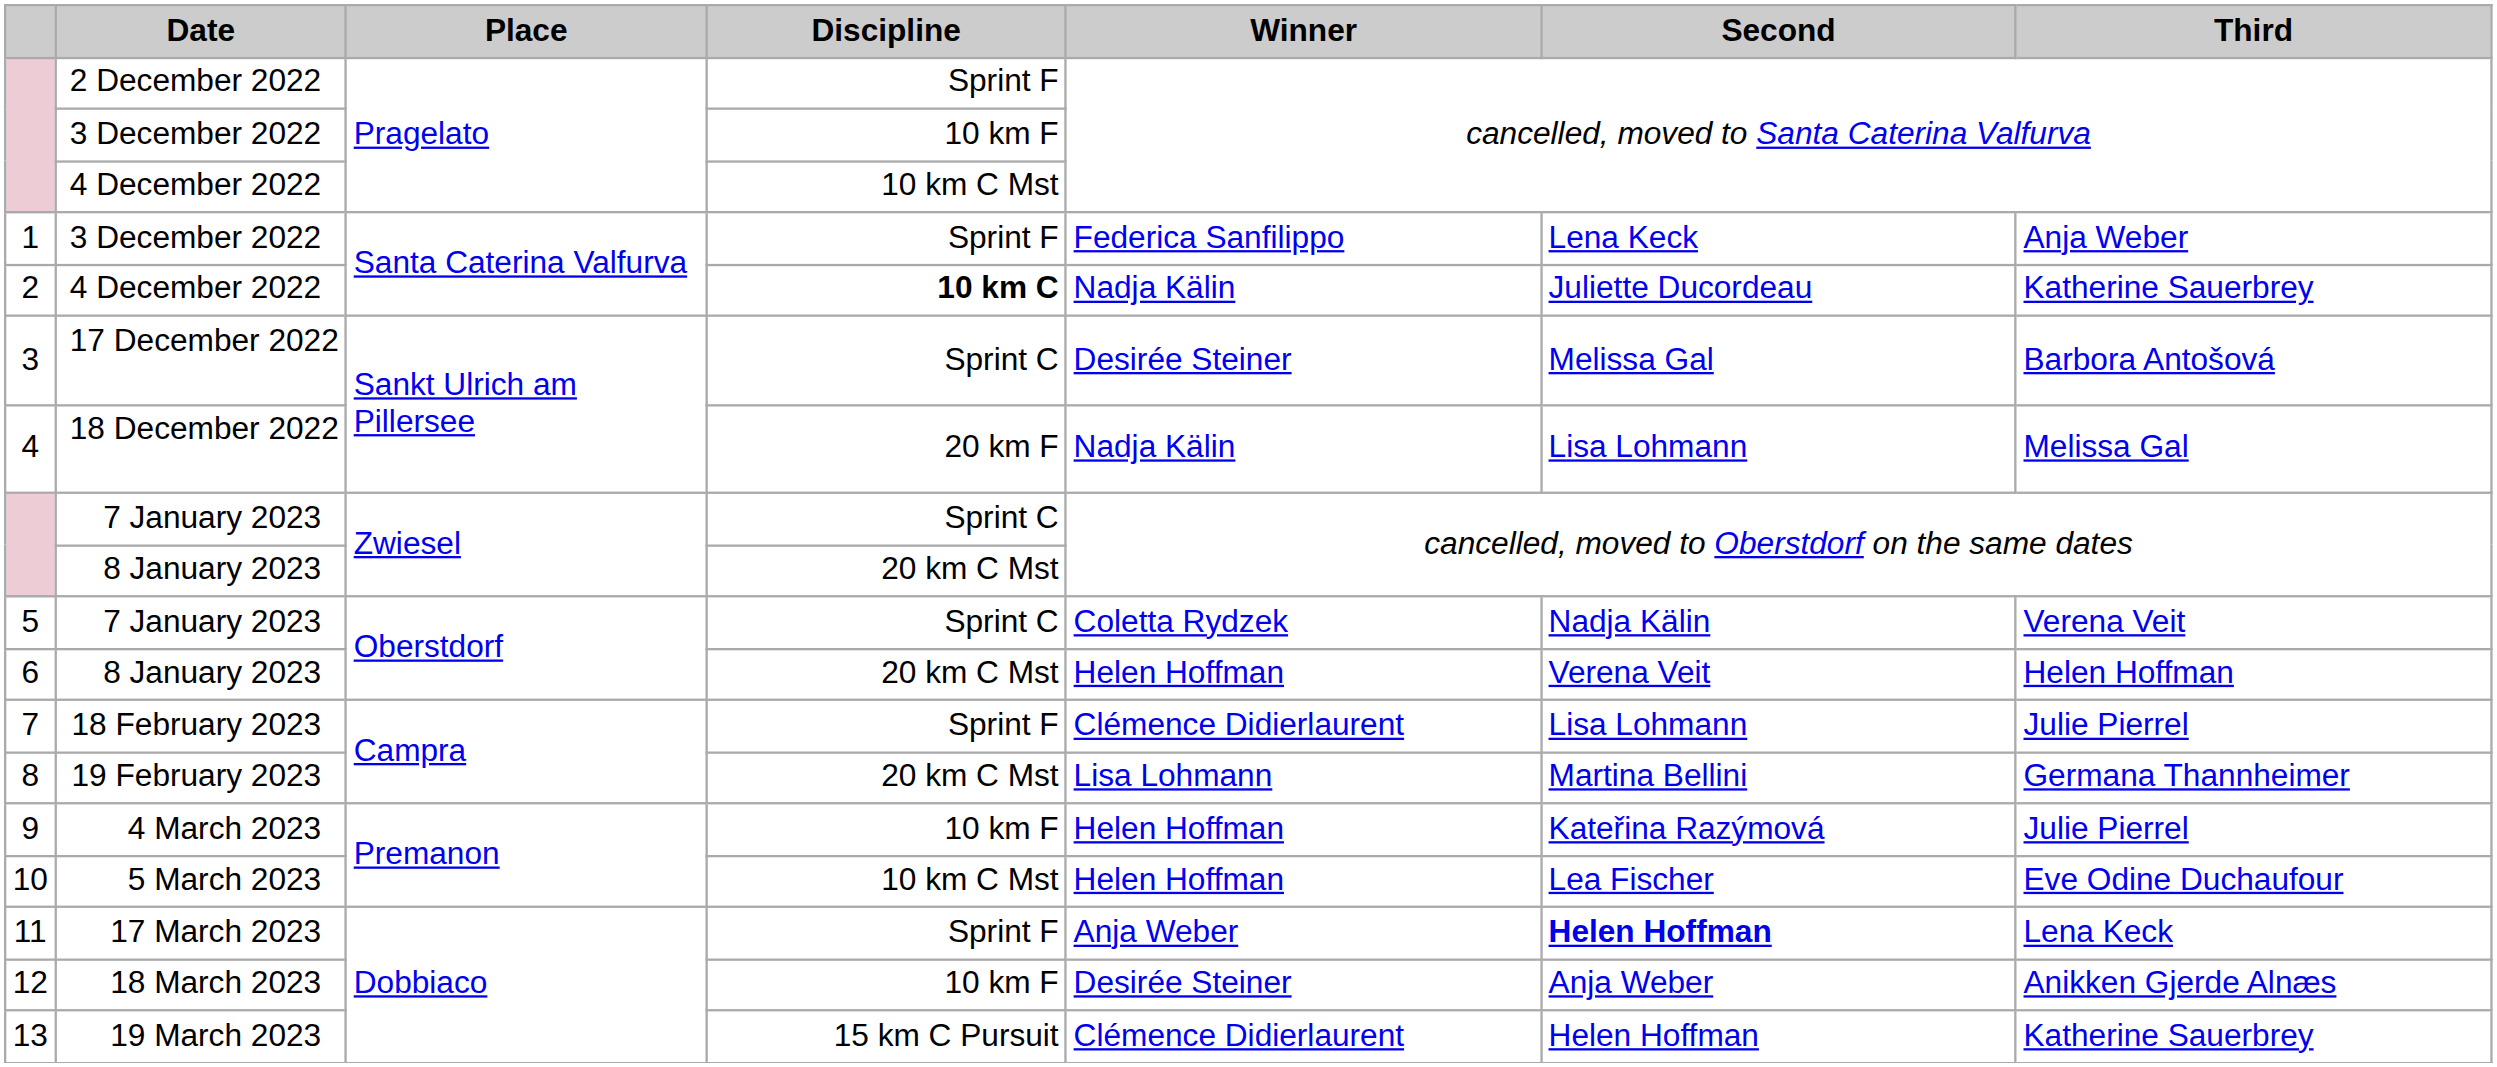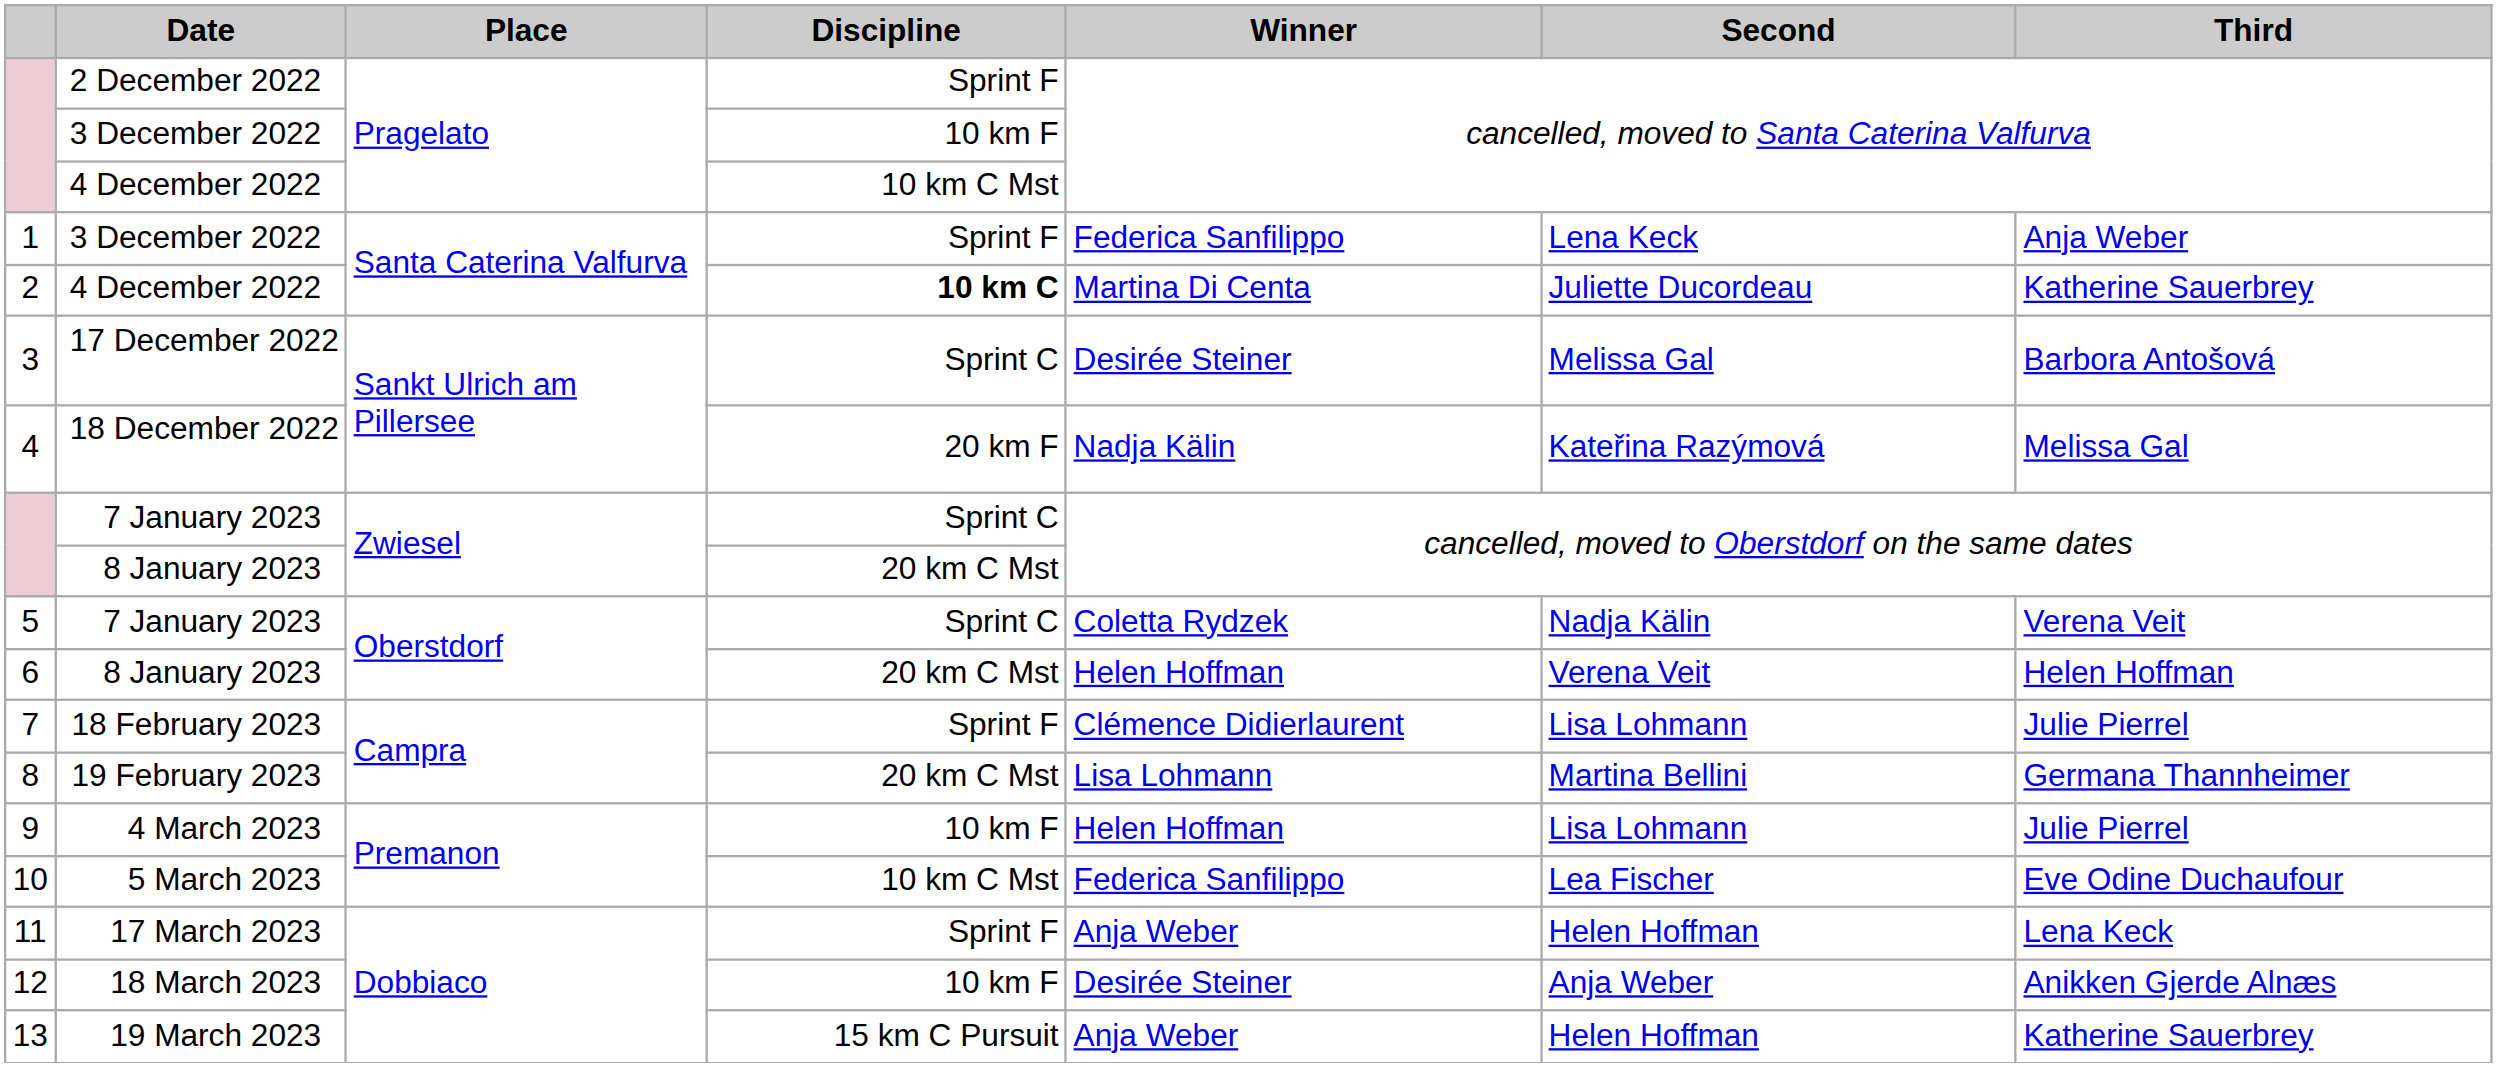2 | Winner: Nadja Kälin -> Martina Di Centa
4 | Second: Lisa Lohmann -> Kateřina Razýmová
9 | Second: Kateřina Razýmová -> Lisa Lohmann
10 | Winner: Helen Hoffman -> Federica Sanfilippo
11 | Second: bold -> normal
13 | Winner: Clémence Didierlaurent -> Anja Weber
